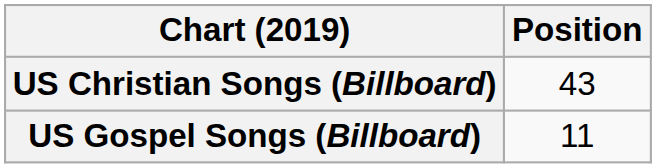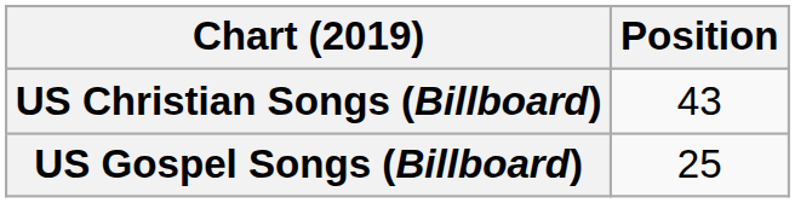US Gospel Songs (Billboard) | Position: 11 -> 25
